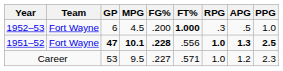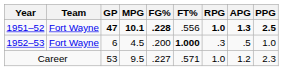rows swapped: 1951–52 <-> 1952–53
